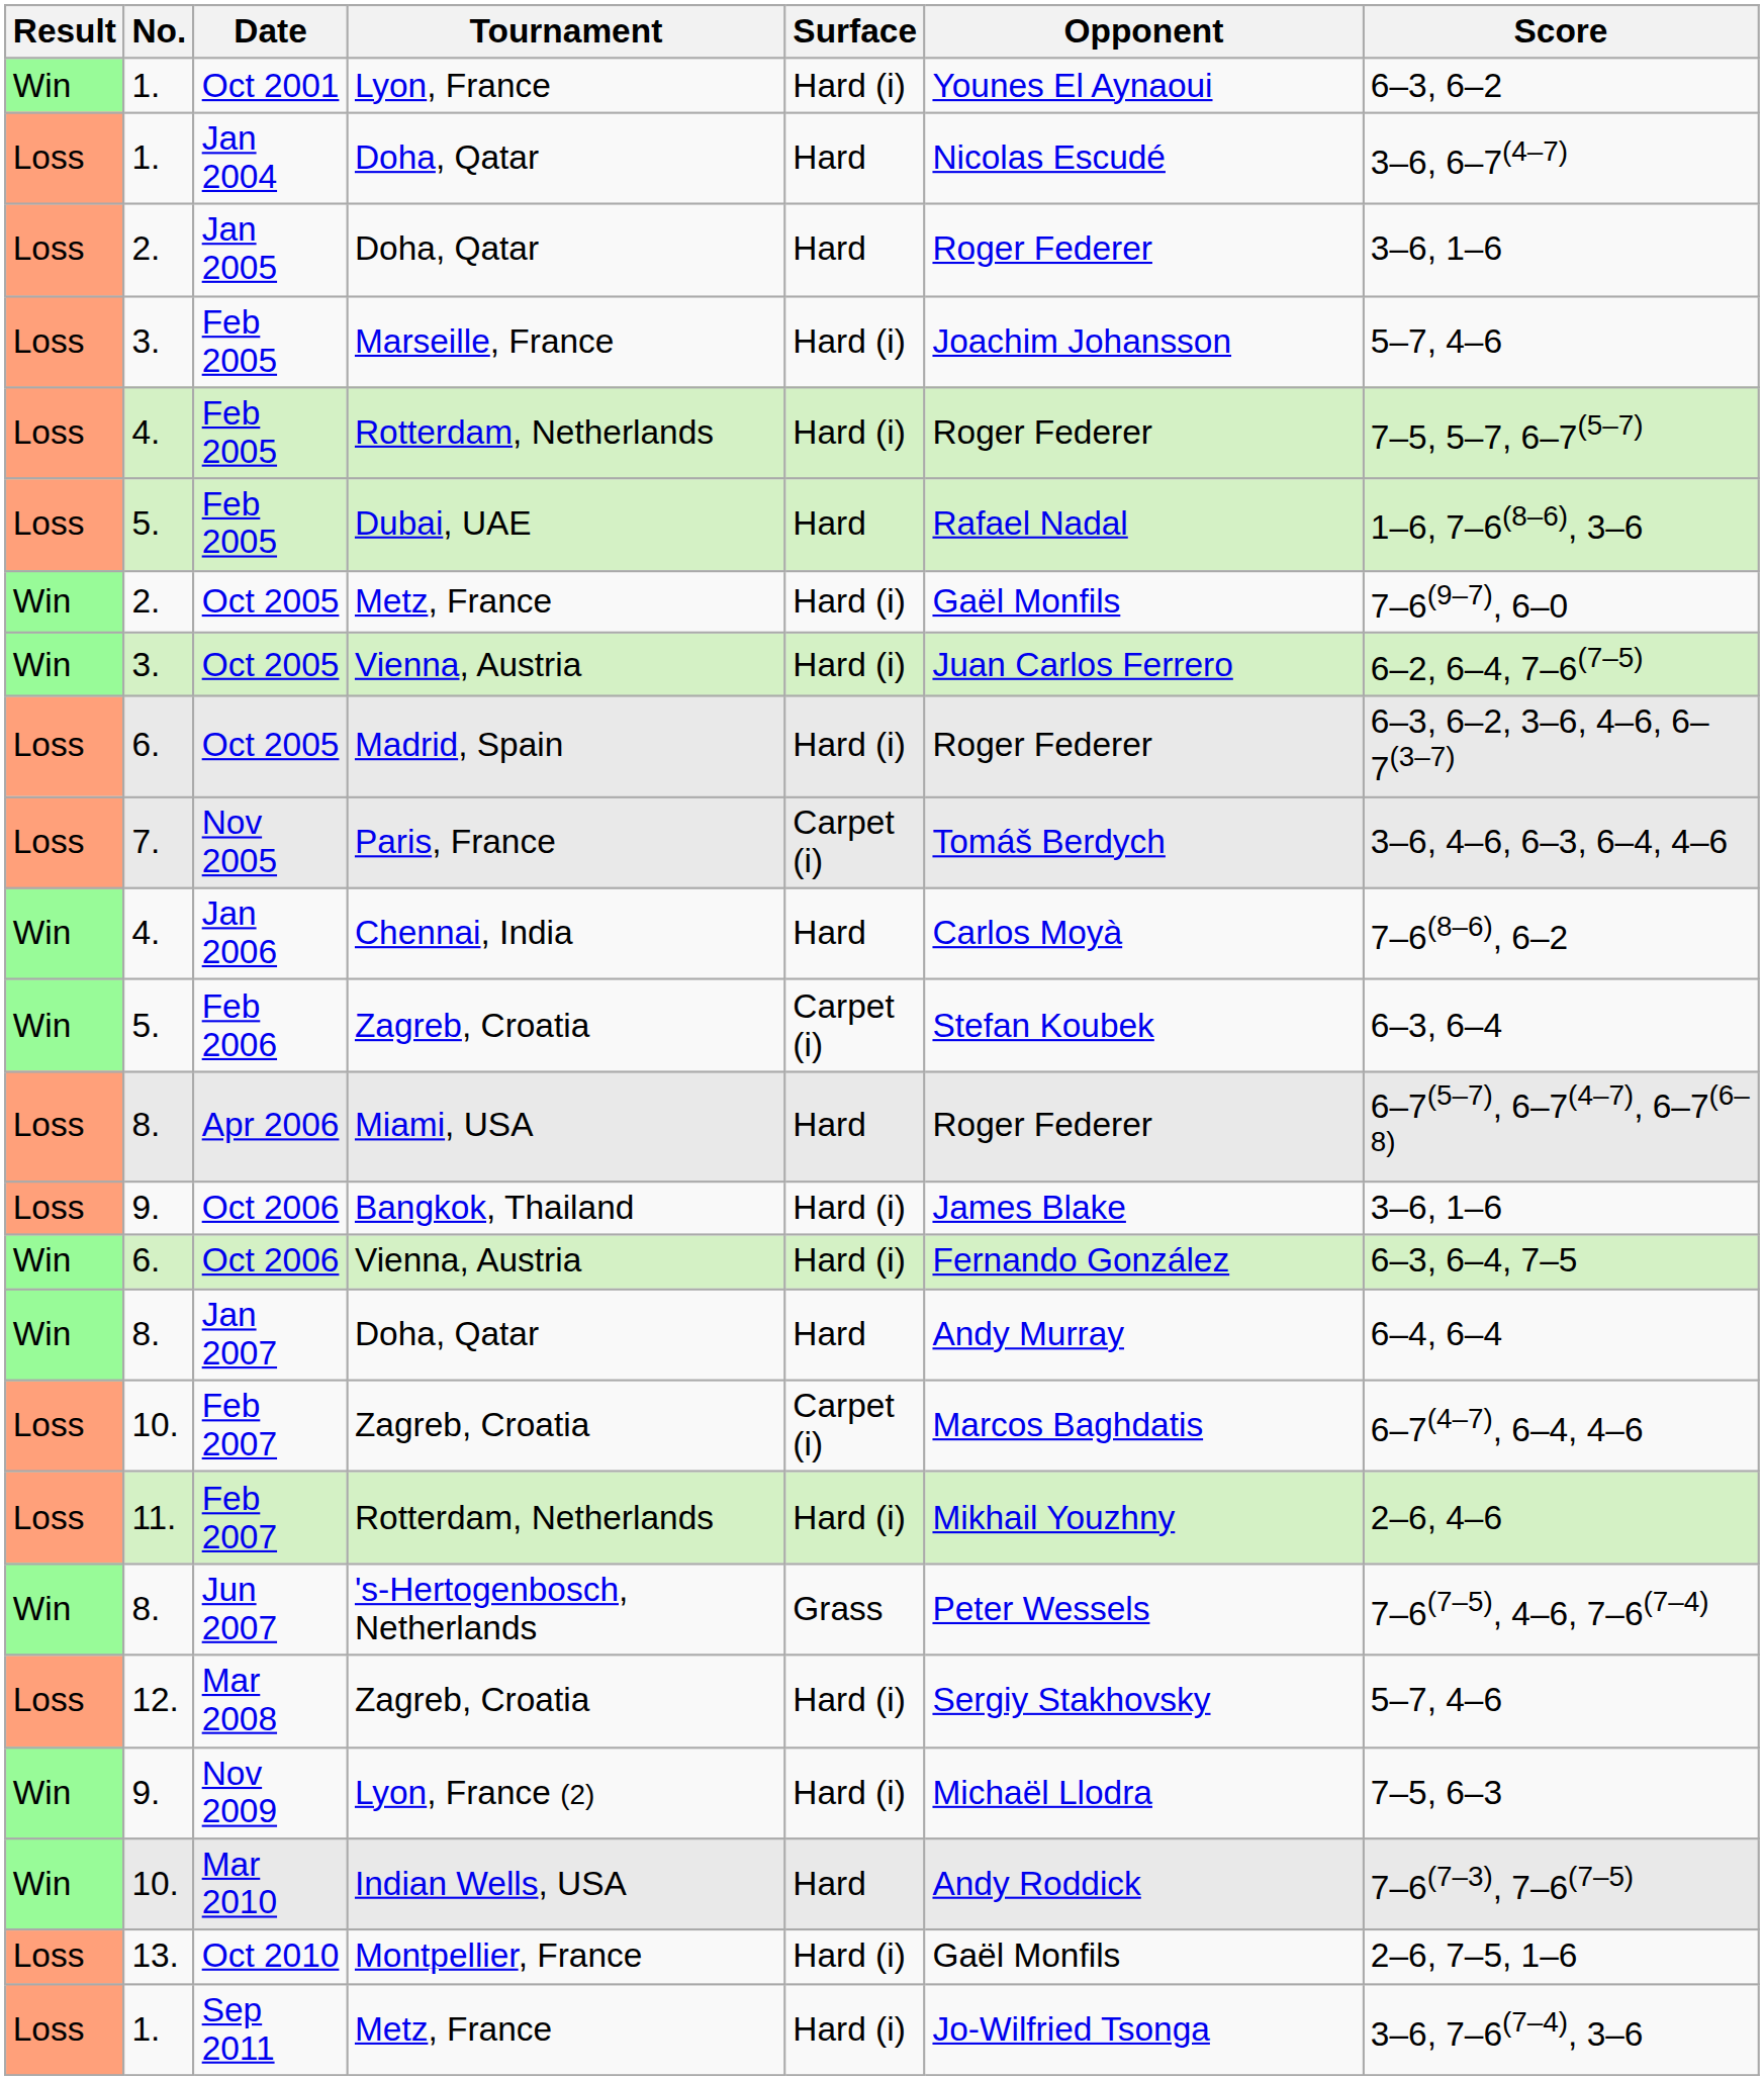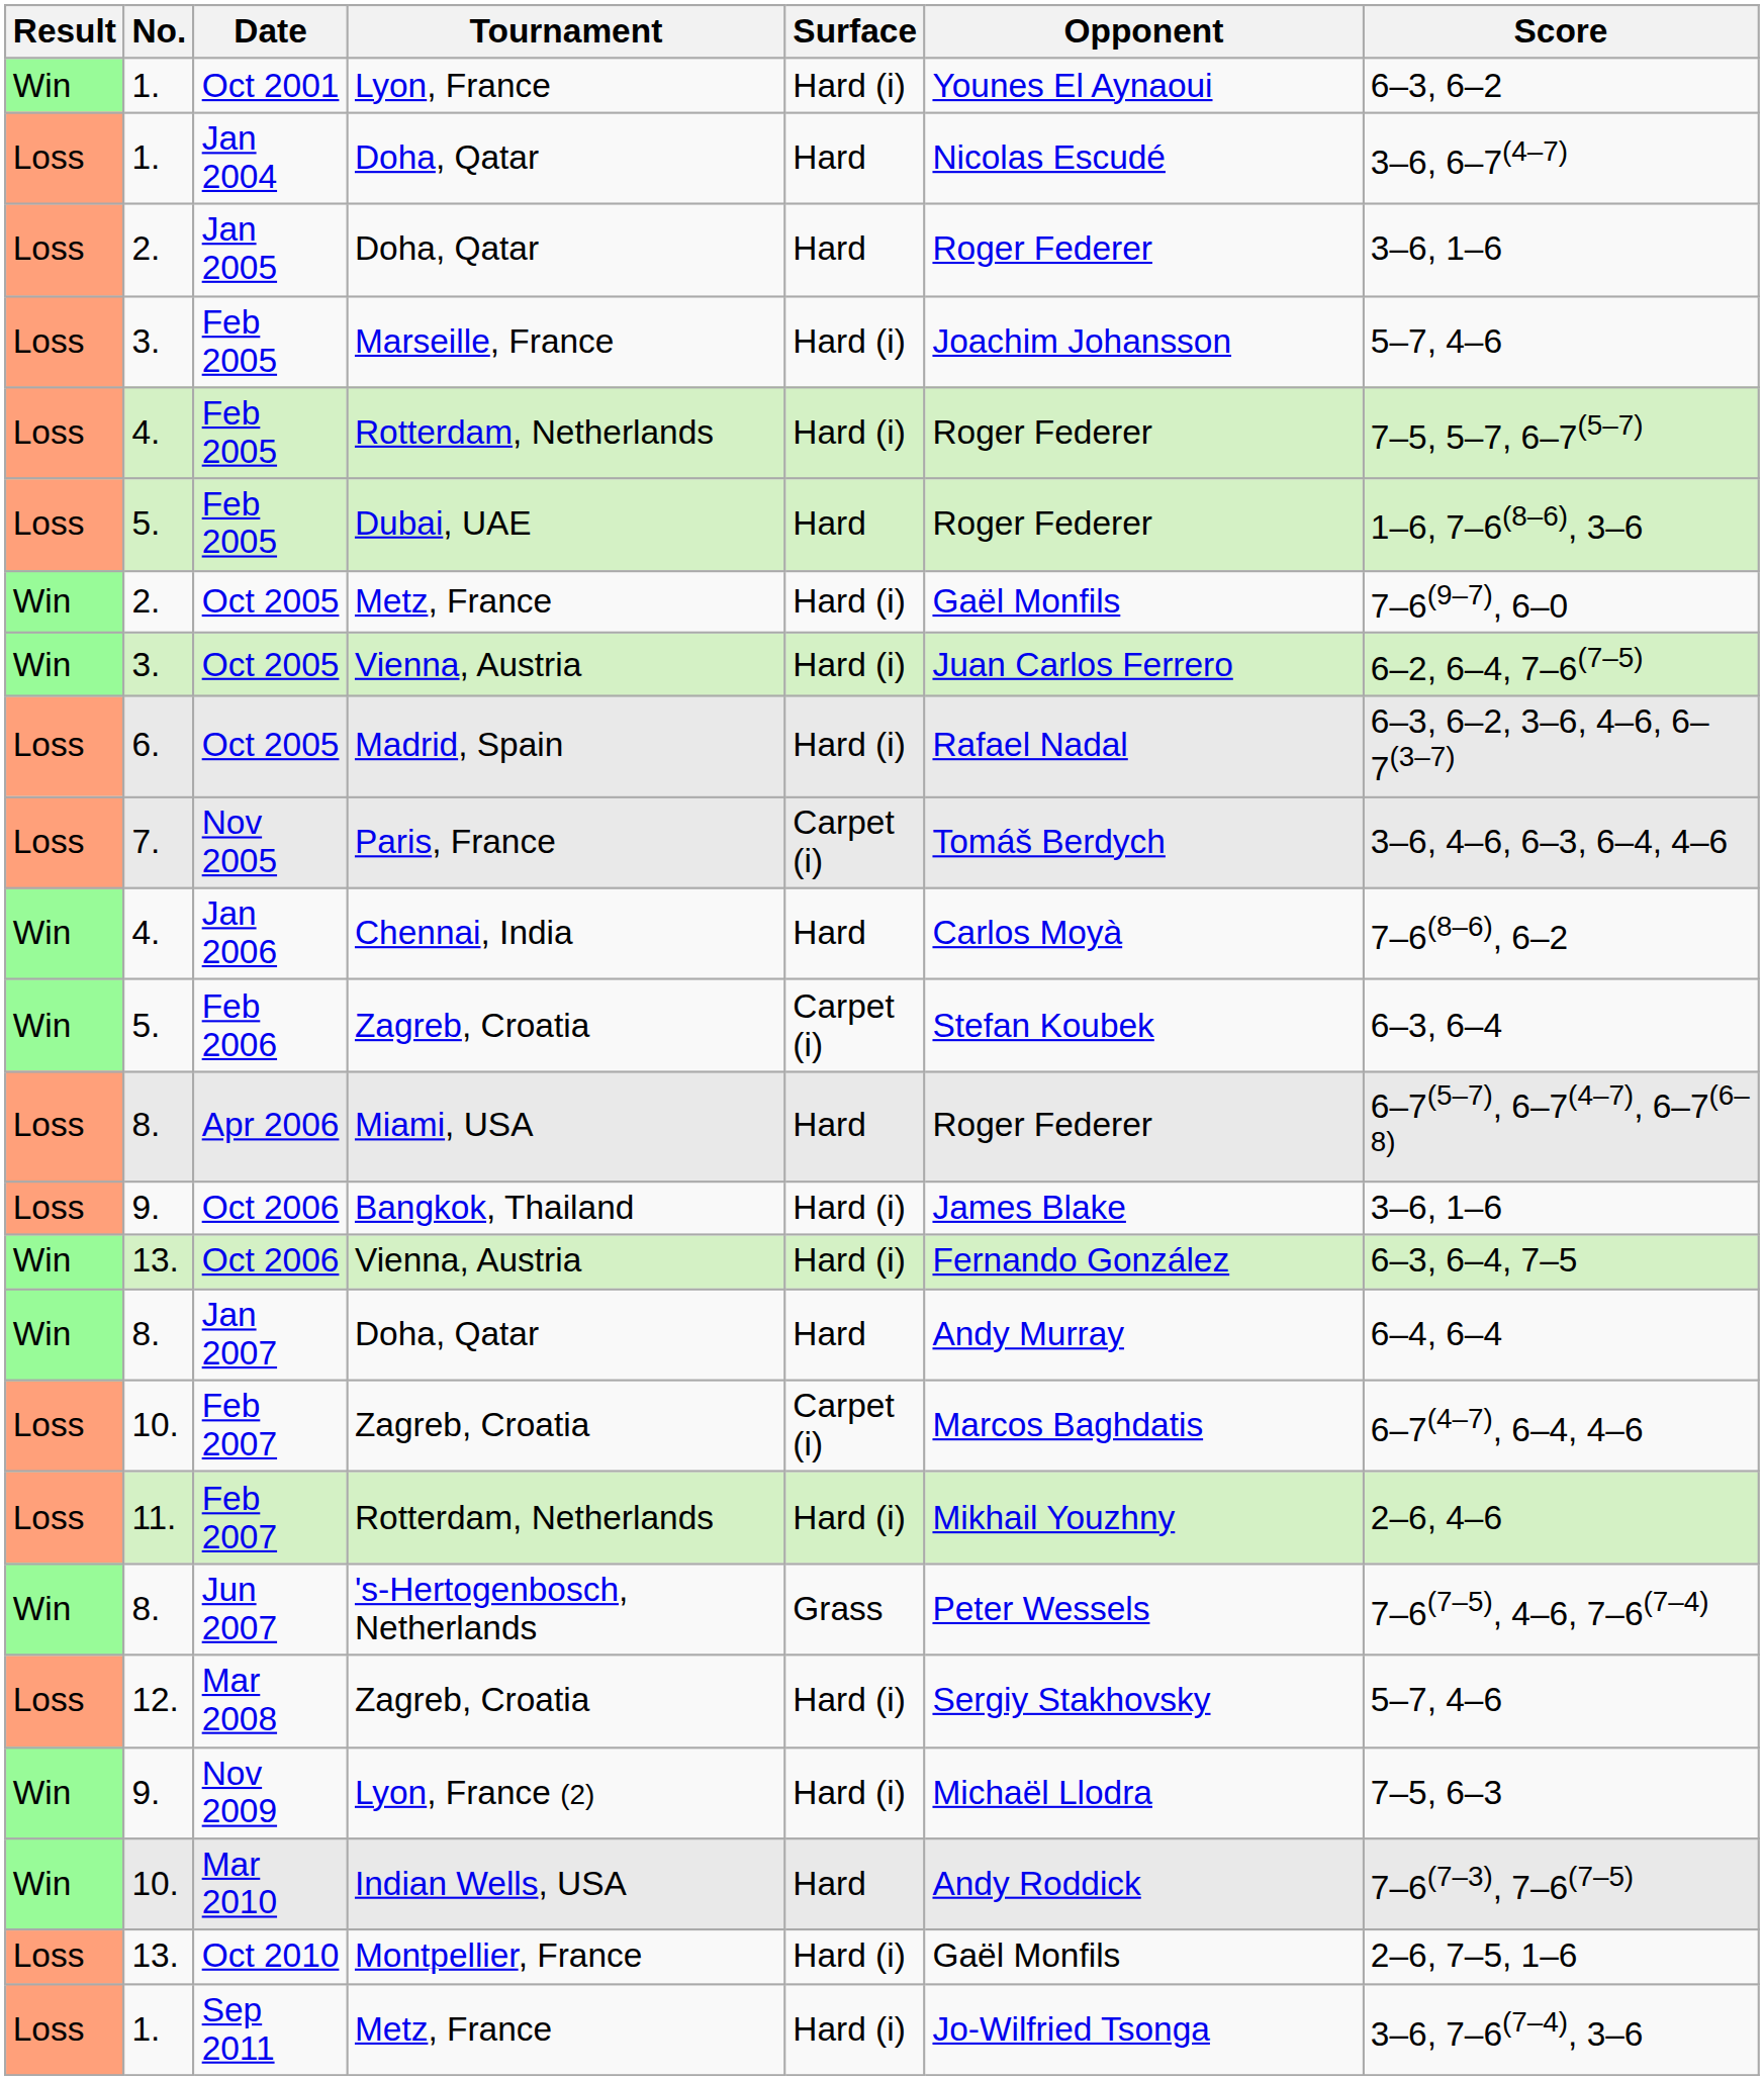Feb 2005 / Dubai, UAE | Opponent: Rafael Nadal -> Roger Federer
Oct 2005 / Madrid, Spain | Opponent: Roger Federer -> Rafael Nadal
Oct 2006 / Vienna, Austria | No.: 6. -> 13.
